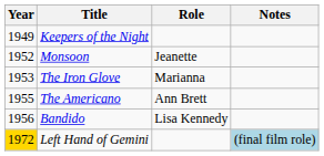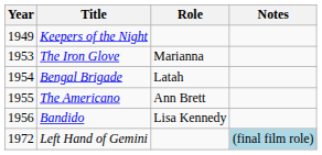- row: 1952 | Monsoon | Jeanette
+ row: 1954 | Bengal Brigade | Latah
Left Hand of Gemini | Year: gold background -> no background
